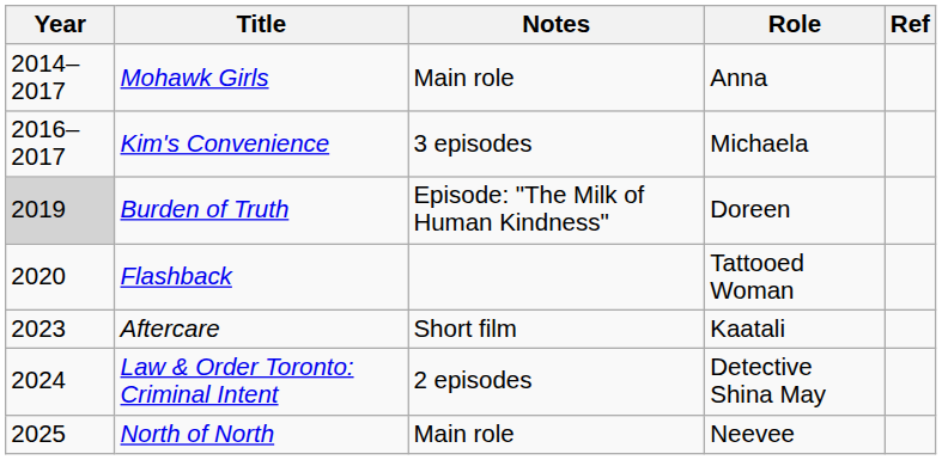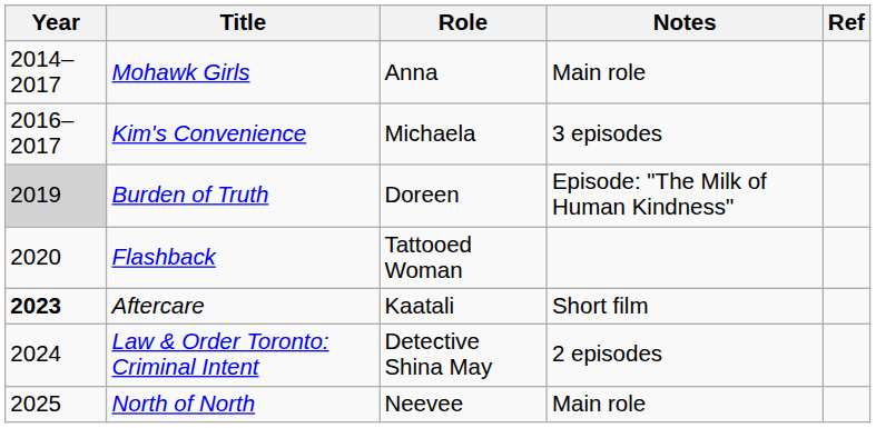columns swapped: Role <-> Notes
Aftercare | Year: normal -> bold
